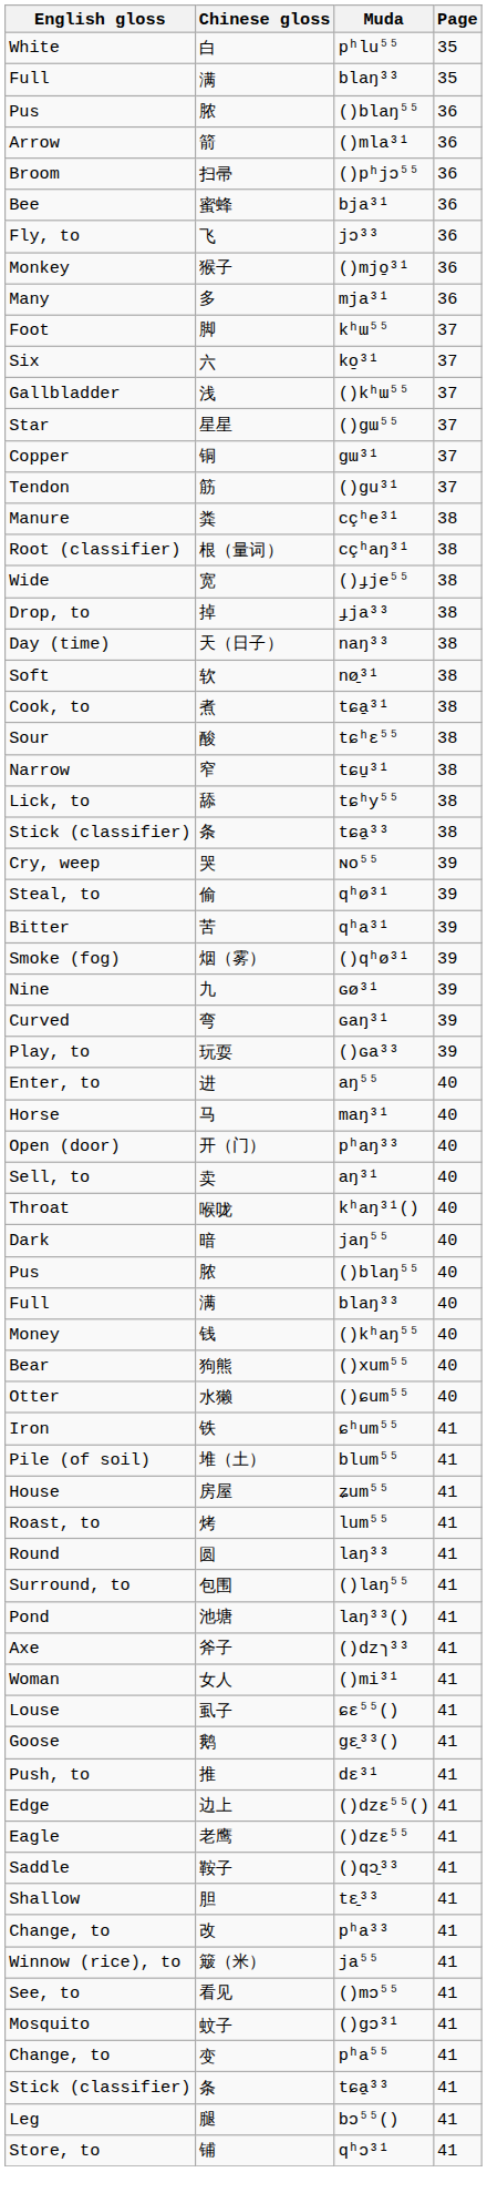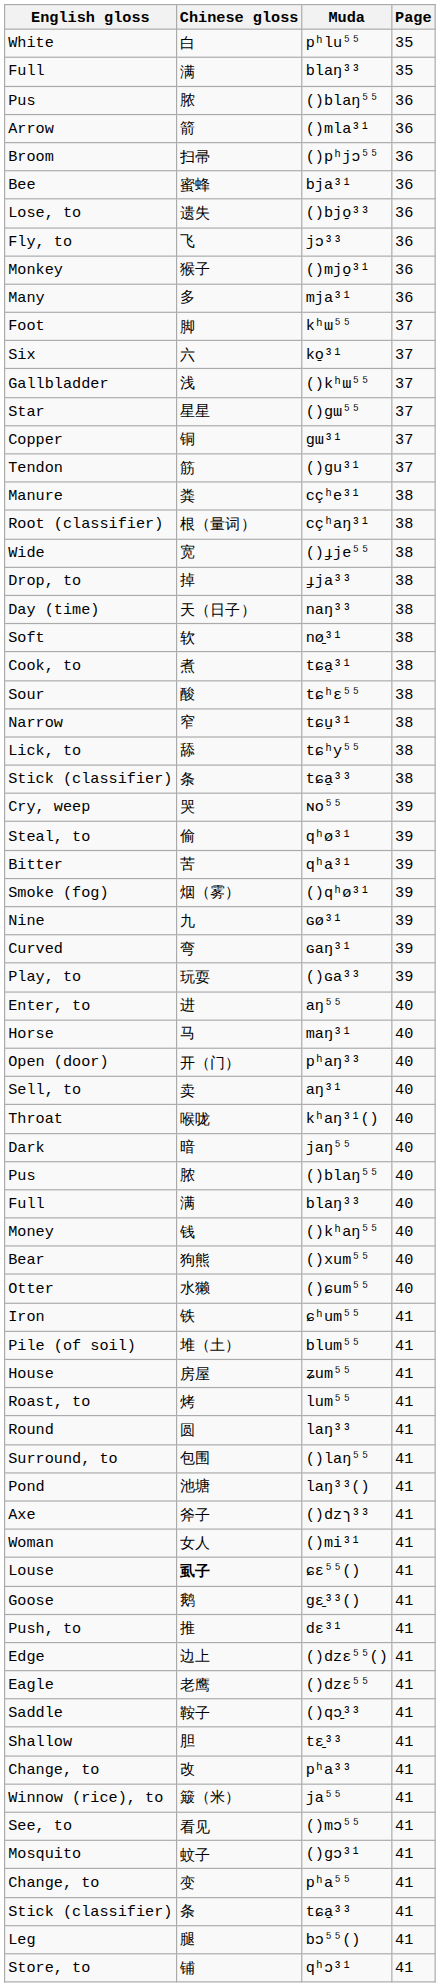+ row: Lose, to | 遗失 | ()bjo̱³³ | 36
ɕɛ⁵⁵() | Chinese gloss: normal -> bold
